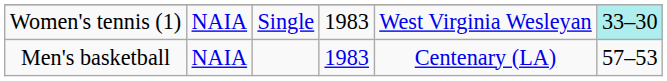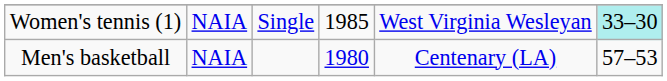Women's tennis (1) | column 4: 1983 -> 1985
Men's basketball | column 4: 1983 -> 1980
